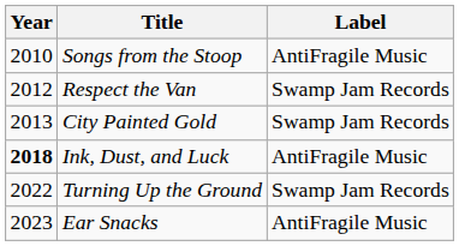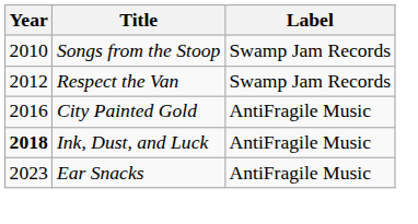Songs from the Stoop | Label: AntiFragile Music -> Swamp Jam Records
City Painted Gold | Year: 2013 -> 2016
City Painted Gold | Label: Swamp Jam Records -> AntiFragile Music
- row: 2022 | Turning Up the Ground | Swamp Jam Records
